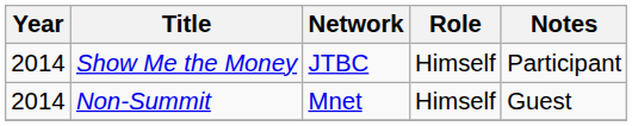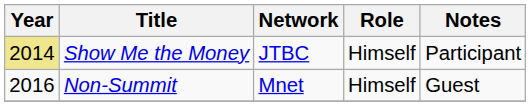Show Me the Money | Year: no background -> khaki background
Non-Summit | Year: 2014 -> 2016
